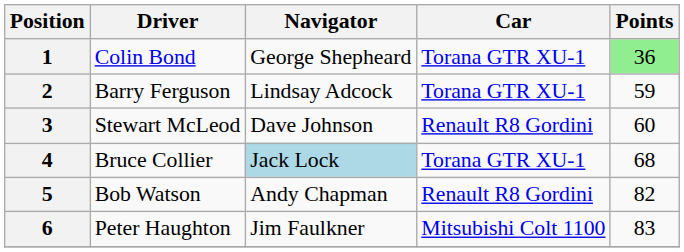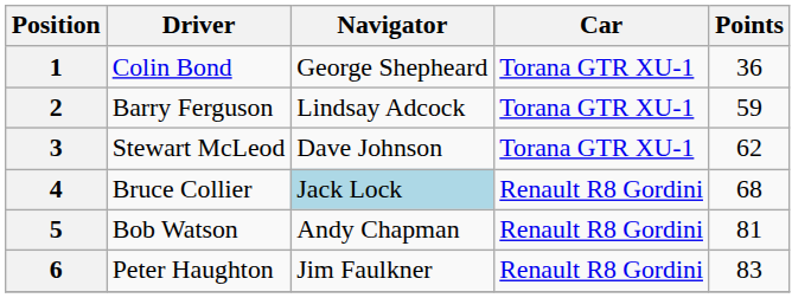1 | Points: lightgreen background -> no background
3 | Car: Renault R8 Gordini -> Torana GTR XU-1
3 | Points: 60 -> 62
4 | Car: Torana GTR XU-1 -> Renault R8 Gordini
5 | Points: 82 -> 81
6 | Car: Mitsubishi Colt 1100 -> Renault R8 Gordini
